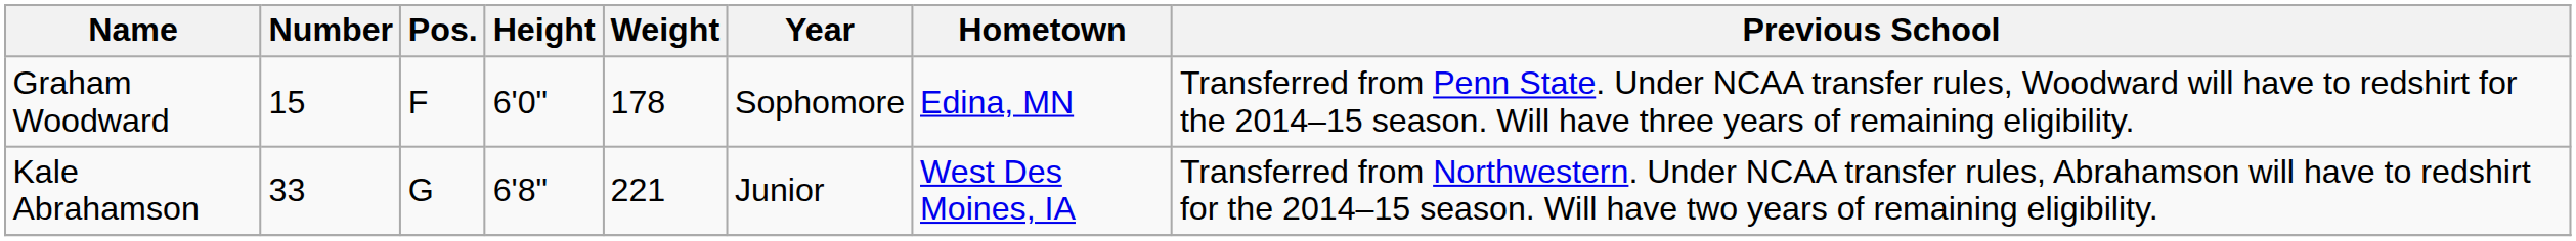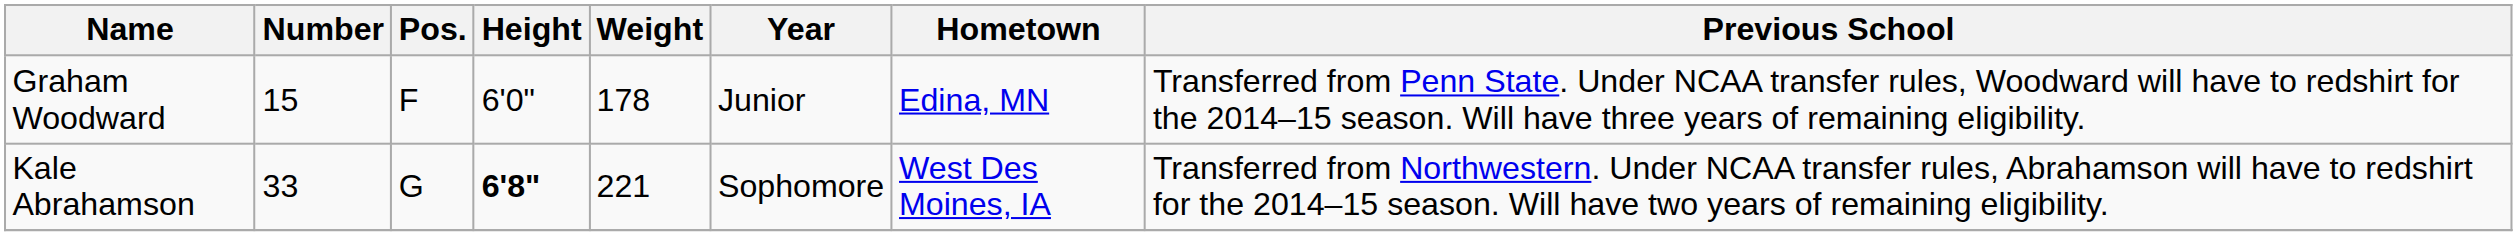Graham Woodward | Year: Sophomore -> Junior
Kale Abrahamson | Height: normal -> bold
Kale Abrahamson | Year: Junior -> Sophomore
